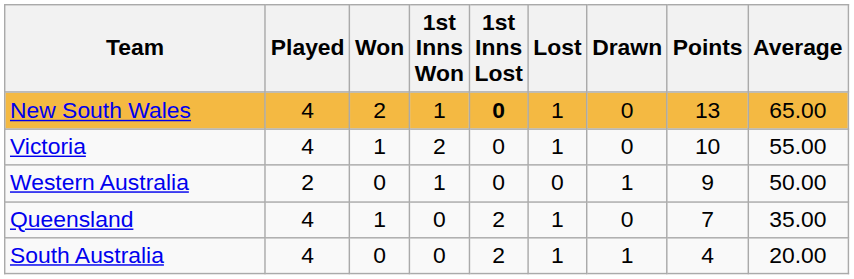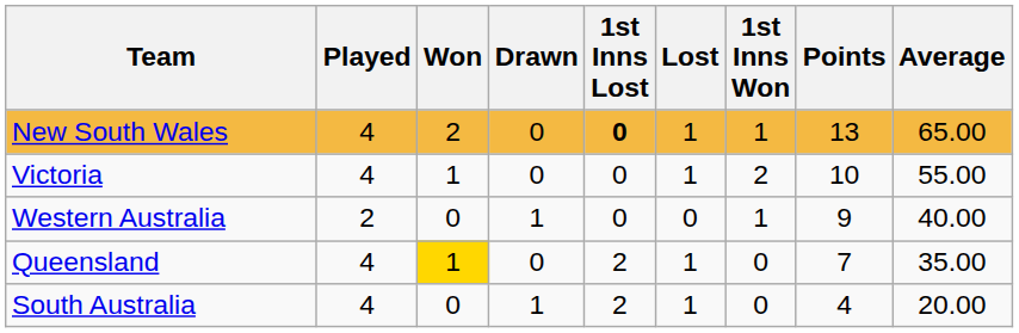columns swapped: 1st Inns Won <-> Drawn
Western Australia | Average: 50.00 -> 40.00
Queensland | Won: no background -> gold background
